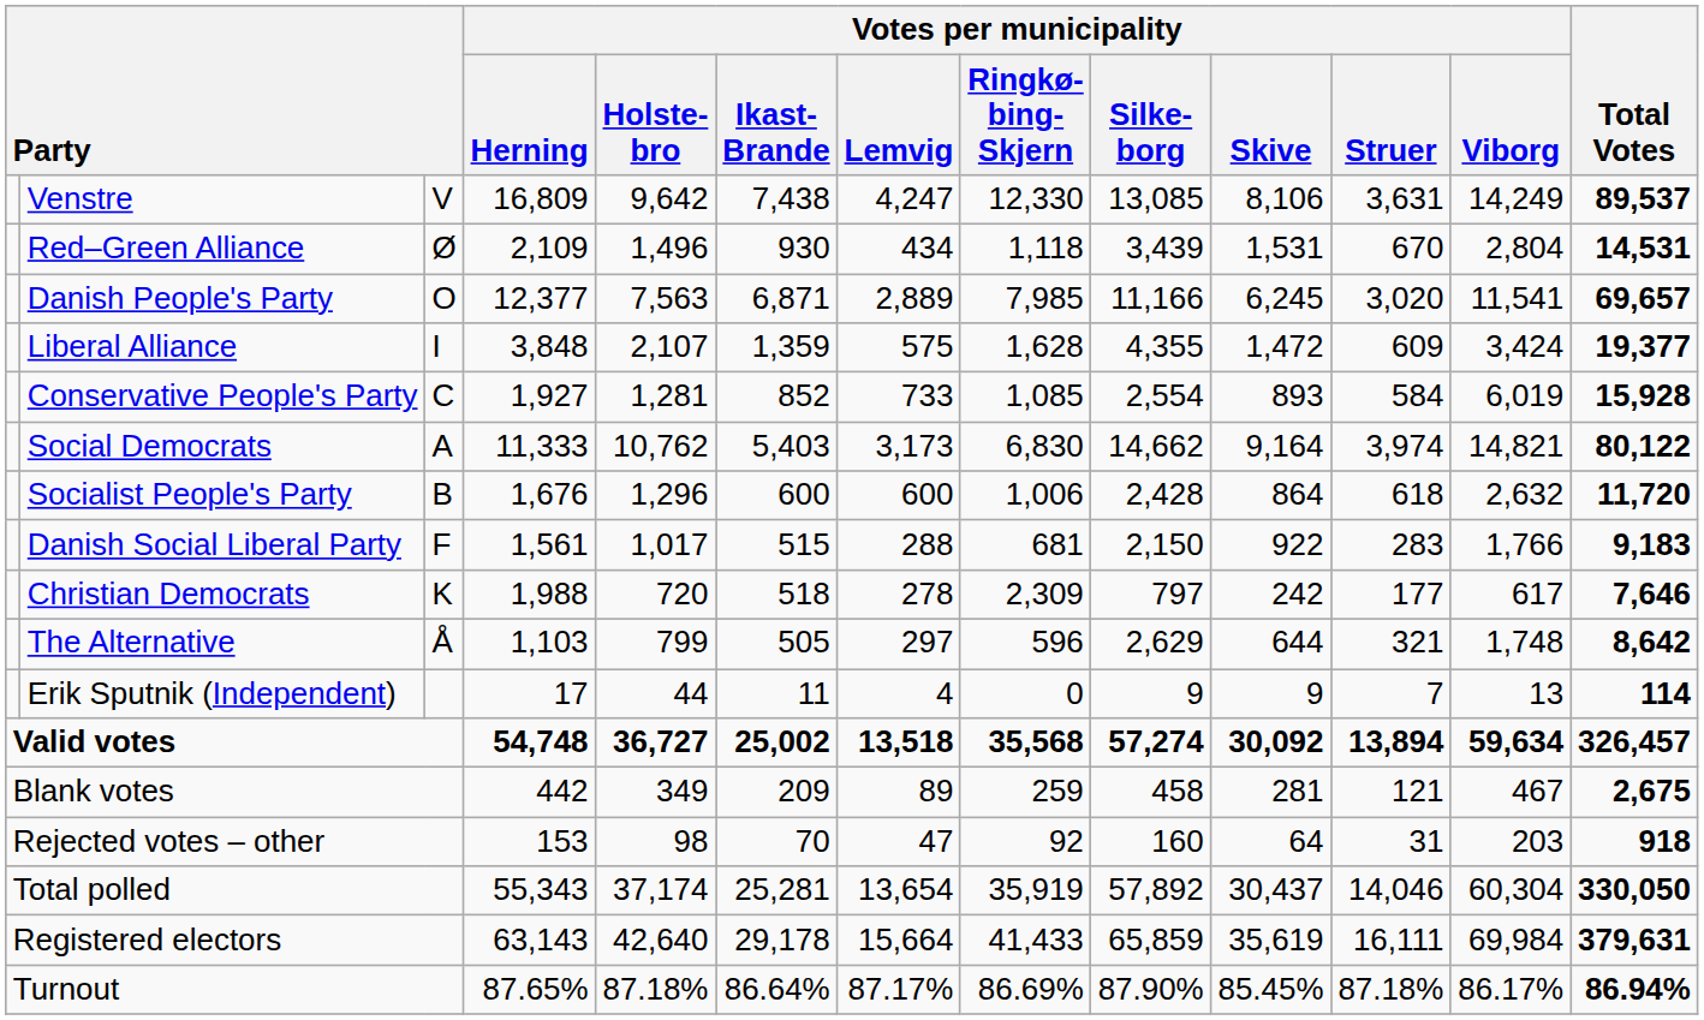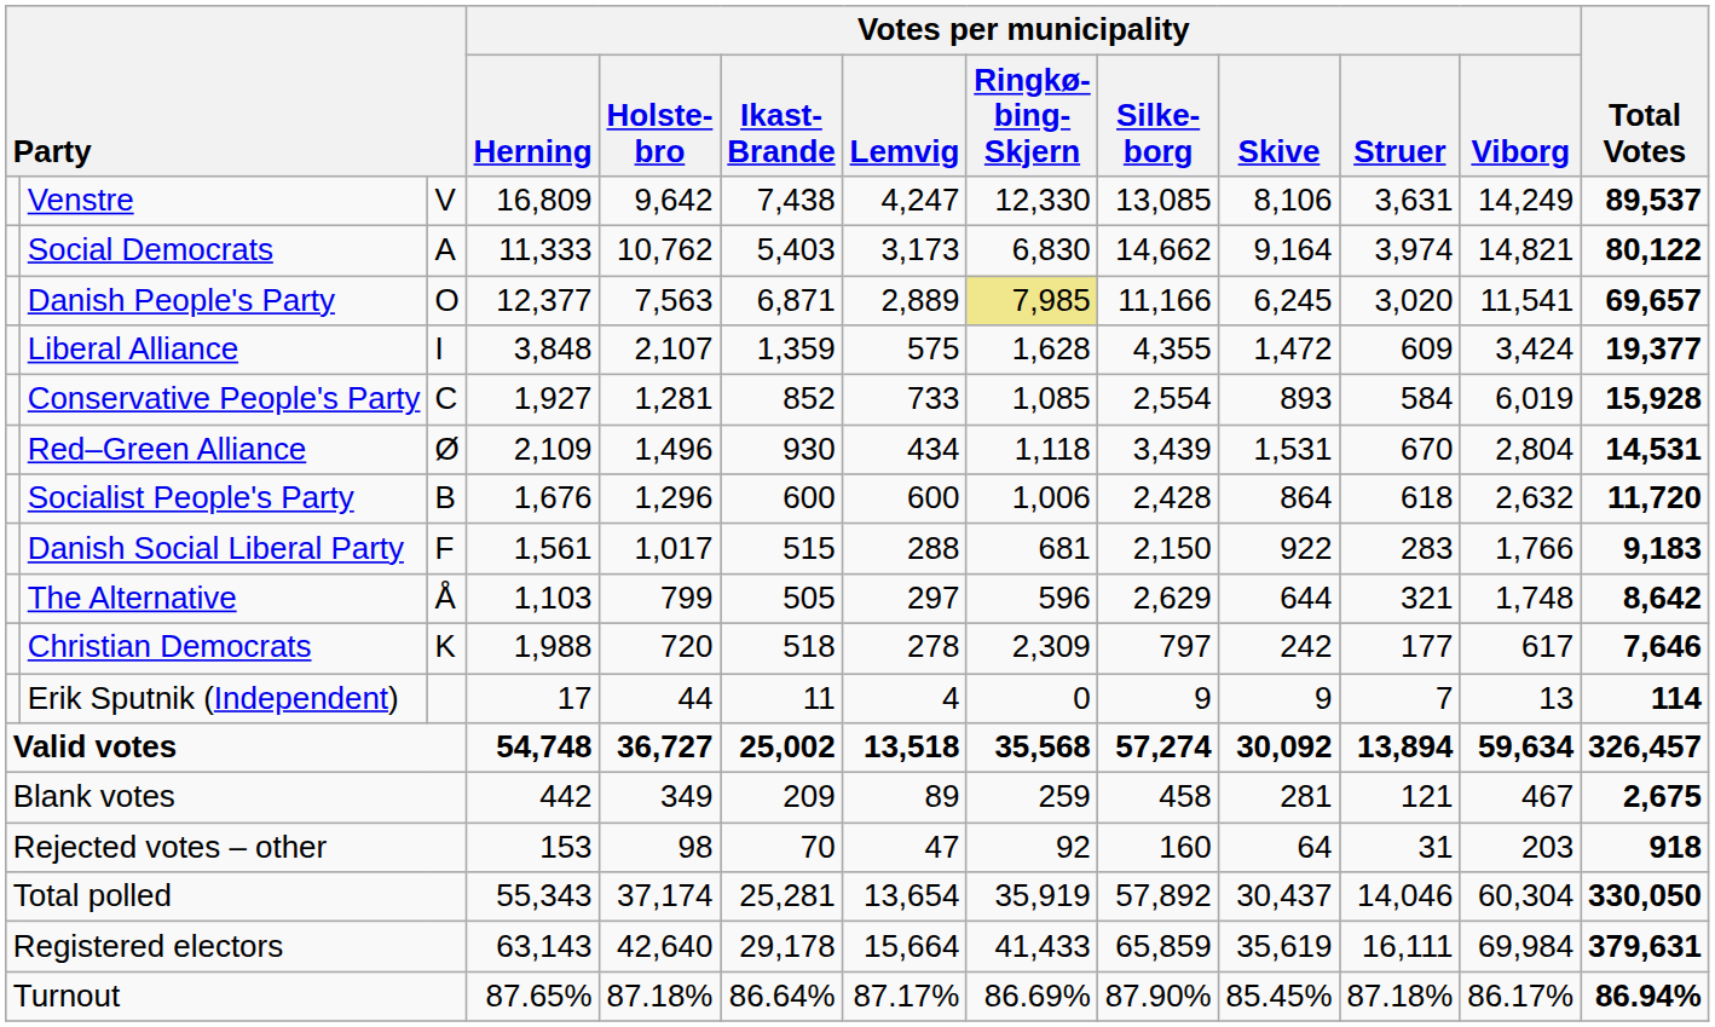rows swapped: Social Democrats <-> Red–Green Alliance
Danish People's Party | Votes per municipality / Ringkø- bing- Skjern: no background -> khaki background
rows swapped: The Alternative <-> Christian Democrats
